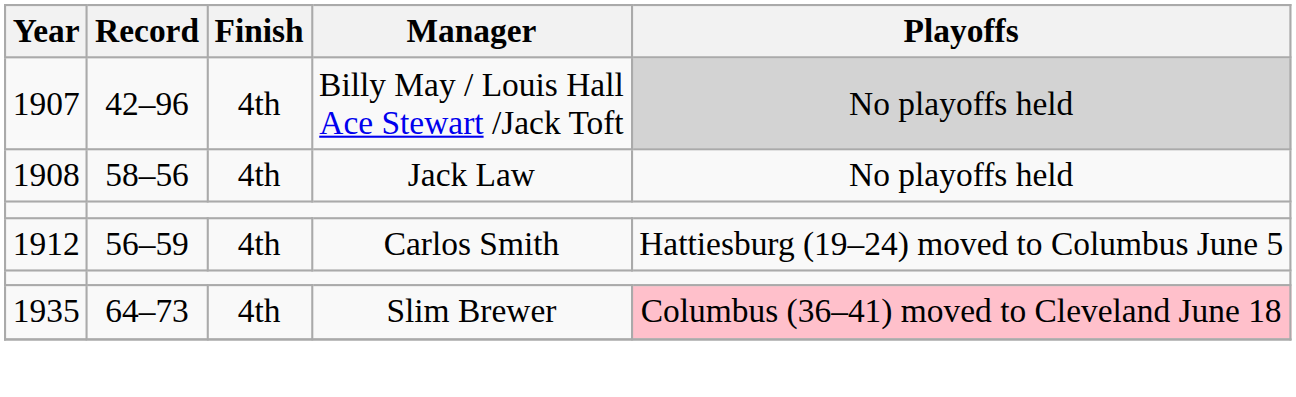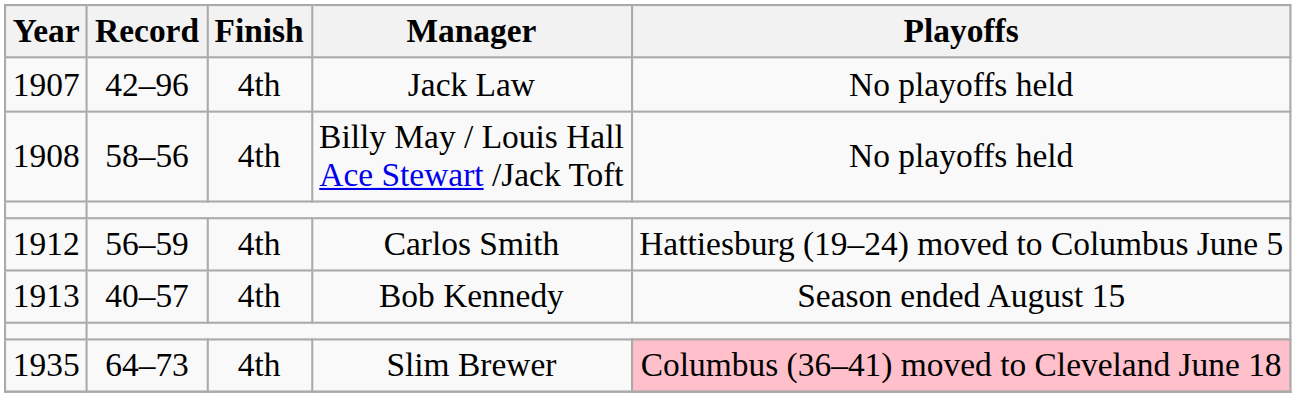1907 | Manager: Billy May / Louis Hall Ace Stewart /Jack Toft -> Jack Law
1907 | Playoffs: lightgrey background -> no background
1908 | Manager: Jack Law -> Billy May / Louis Hall Ace Stewart /Jack Toft
+ row: 1913 | 40–57 | 4th | Bob Kennedy | Season ended August 15
